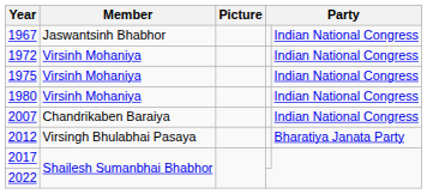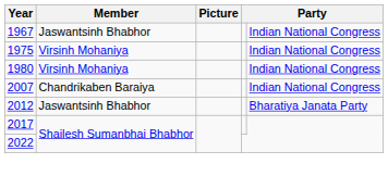- row: 1972 | Virsinh Mohaniya | Indian National Congress
2012 | Member: Virsingh Bhulabhai Pasaya -> Jaswantsinh Bhabhor
